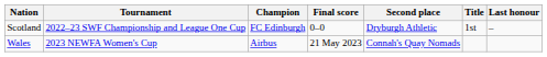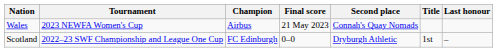rows swapped: Scotland <-> Wales
